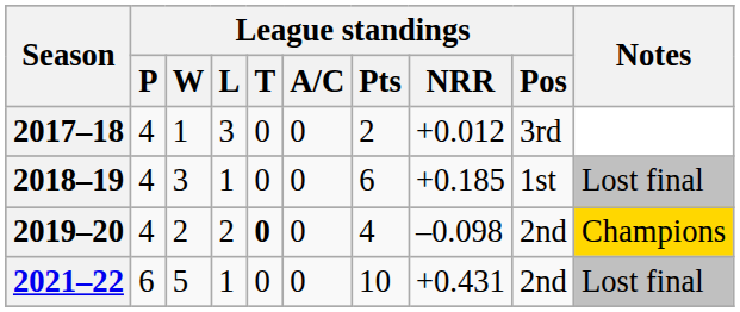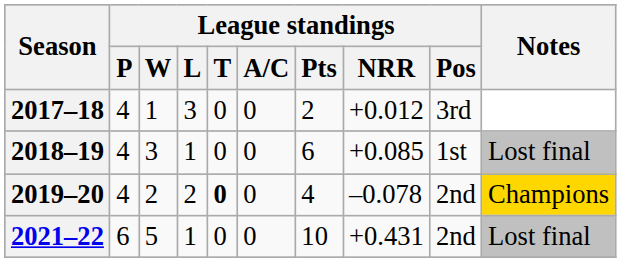2018–19 | League standings / NRR: +0.185 -> +0.085
2019–20 | League standings / NRR: –0.098 -> –0.078
